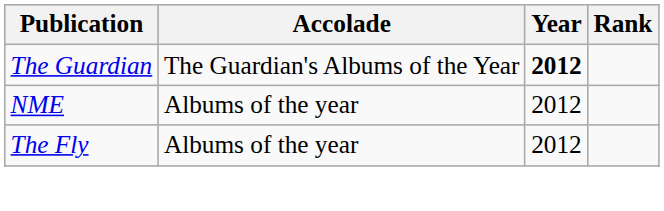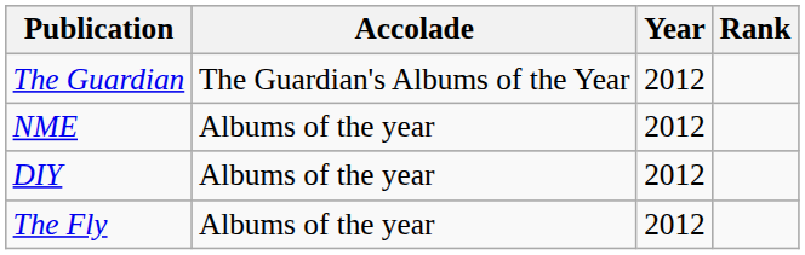The Guardian | Year: bold -> normal
+ row: DIY | Albums of the year | 2012
